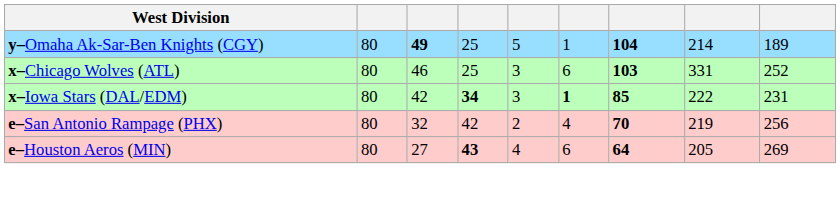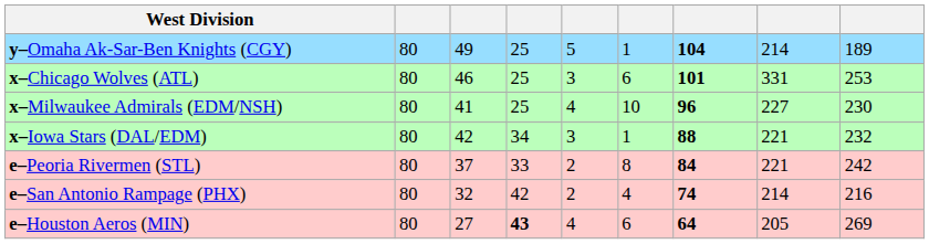y–Omaha Ak-Sar-Ben Knights (CGY) | column 3: bold -> normal
x–Chicago Wolves (ATL) | column 7: 103 -> 101
x–Chicago Wolves (ATL) | column 9: 252 -> 253
+ row: x–Milwaukee Admirals (EDM/NSH) | 80 | 41 | 25 | 4 | 10 | 96 | 227 | 230
x–Iowa Stars (DAL/EDM) | column 4: bold -> normal
x–Iowa Stars (DAL/EDM) | column 6: bold -> normal
x–Iowa Stars (DAL/EDM) | column 7: 85 -> 88
x–Iowa Stars (DAL/EDM) | column 8: 222 -> 221
x–Iowa Stars (DAL/EDM) | column 9: 231 -> 232
+ row: e–Peoria Rivermen (STL) | 80 | 37 | 33 | 2 | 8 | 84 | 221 | 242
e–San Antonio Rampage (PHX) | column 7: 70 -> 74
e–San Antonio Rampage (PHX) | column 8: 219 -> 214
e–San Antonio Rampage (PHX) | column 9: 256 -> 216
